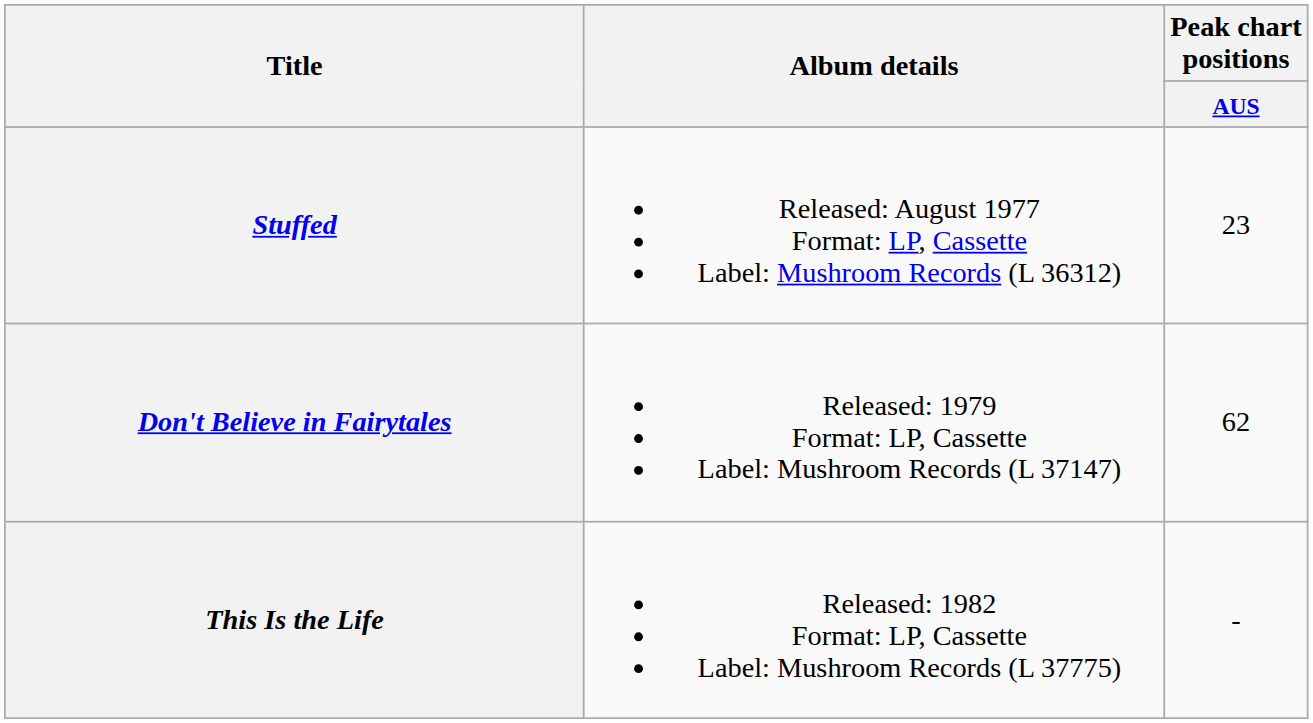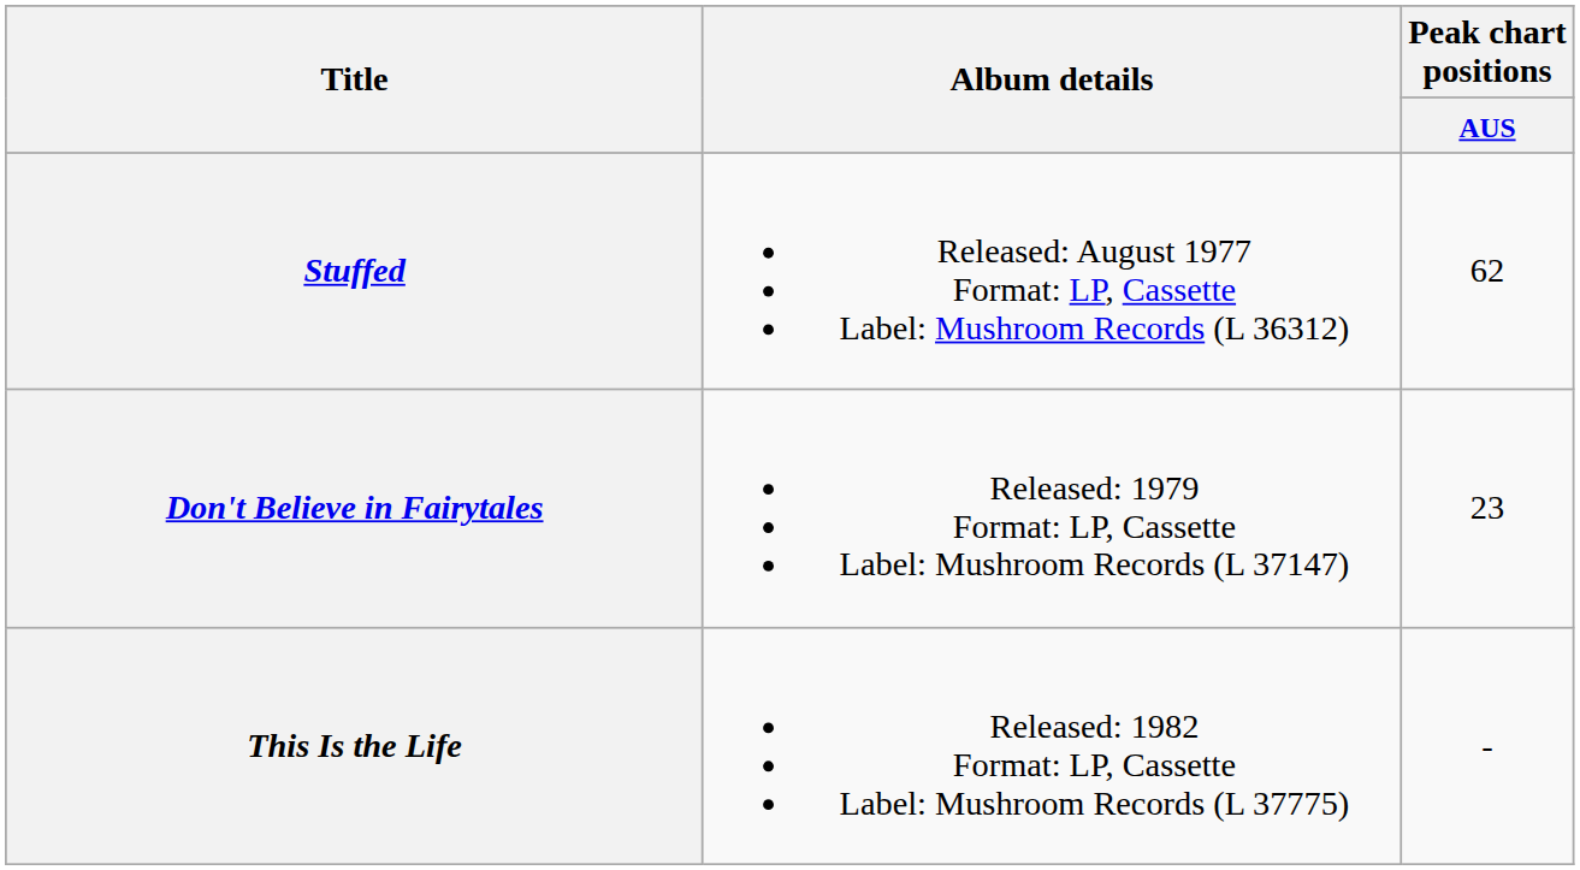Stuffed | Peak chart positions / AUS: 23 -> 62
Don't Believe in Fairytales | Peak chart positions / AUS: 62 -> 23
